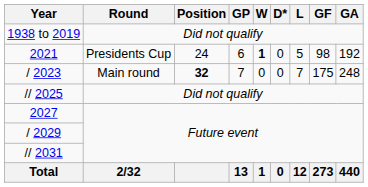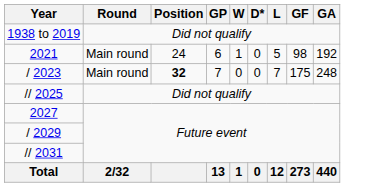2021 | Round: Presidents Cup -> Main round
2021 | W: bold -> normal
